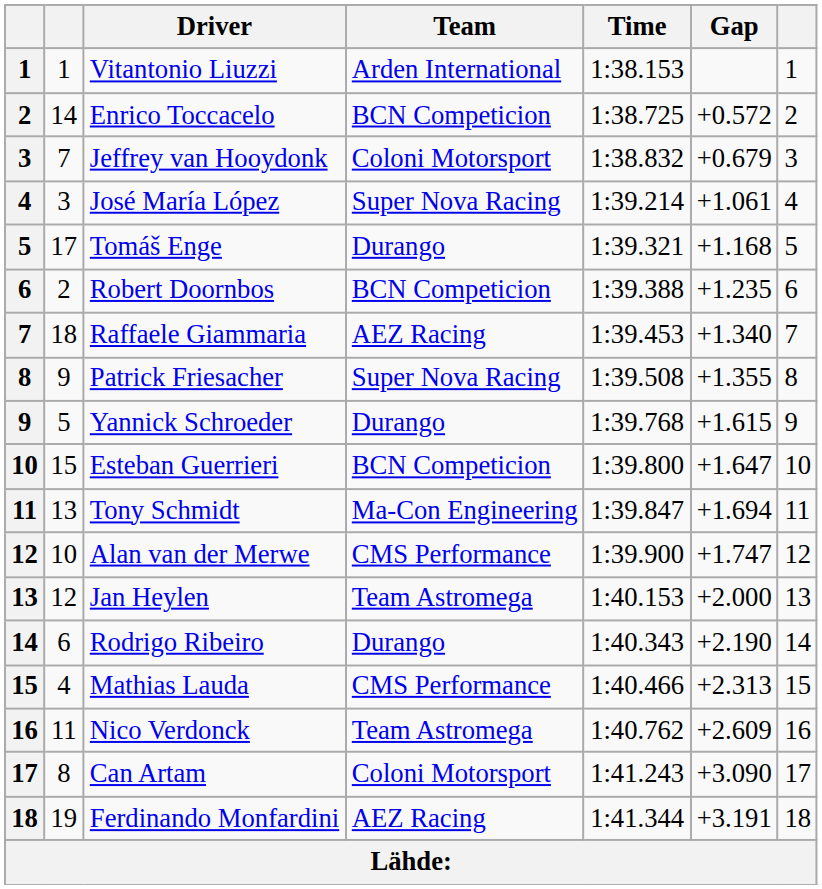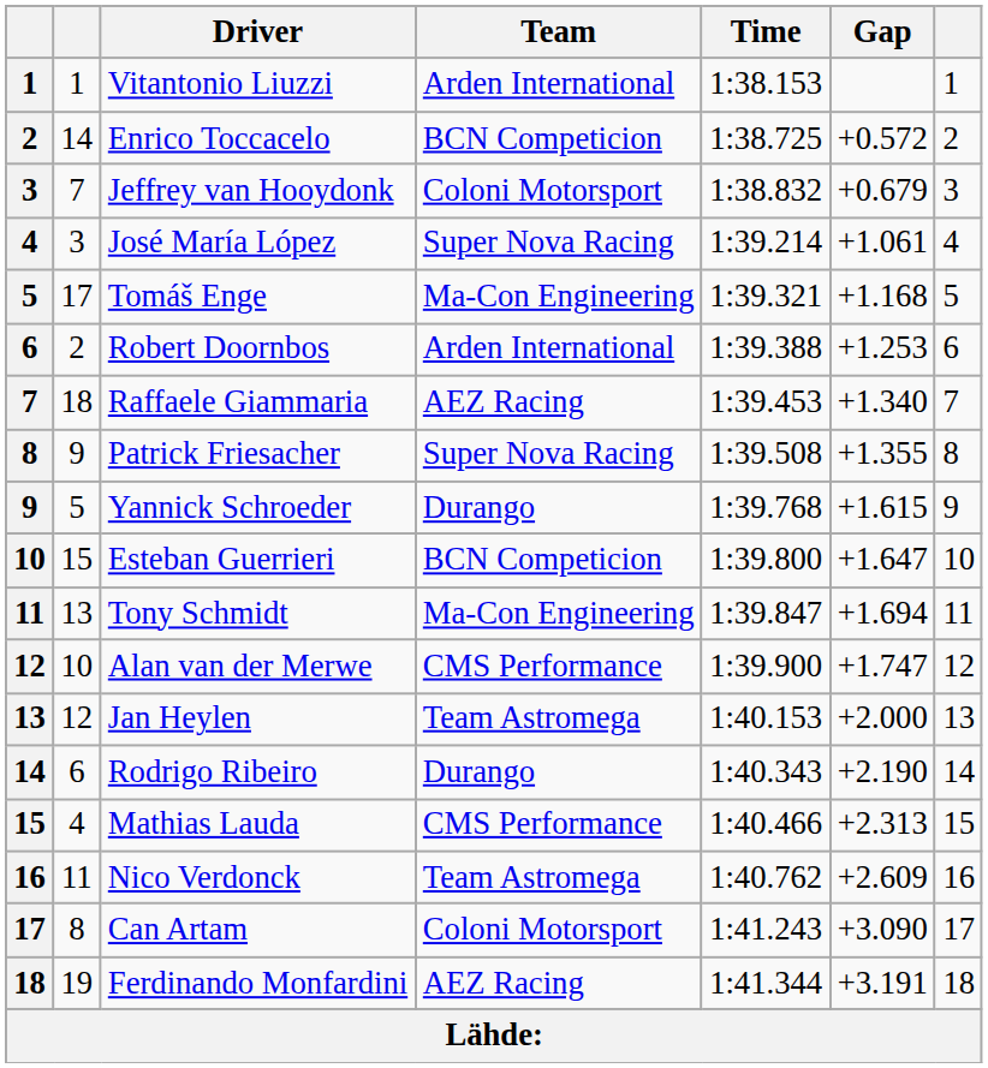Tomáš Enge | Team: Durango -> Ma-Con Engineering
Robert Doornbos | Team: BCN Competicion -> Arden International
Robert Doornbos | Gap: +1.235 -> +1.253
